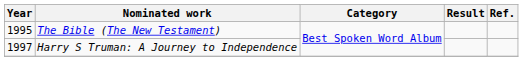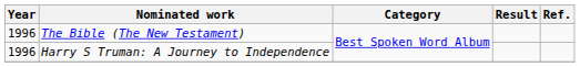The Bible (The New Testament) | Year: 1995 -> 1996
Harry S Truman: A Journey to Independence | Year: 1997 -> 1996
